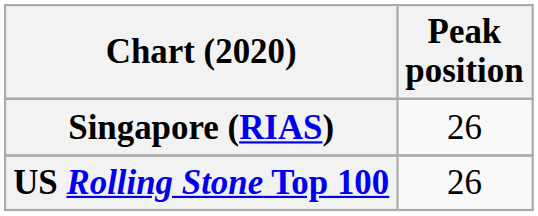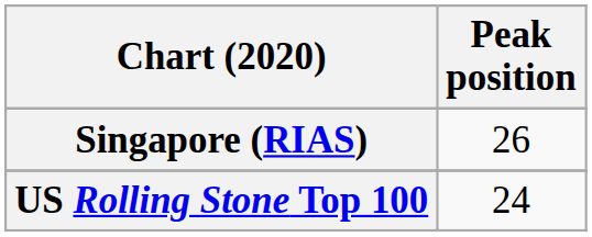US Rolling Stone Top 100 | Peak position: 26 -> 24
